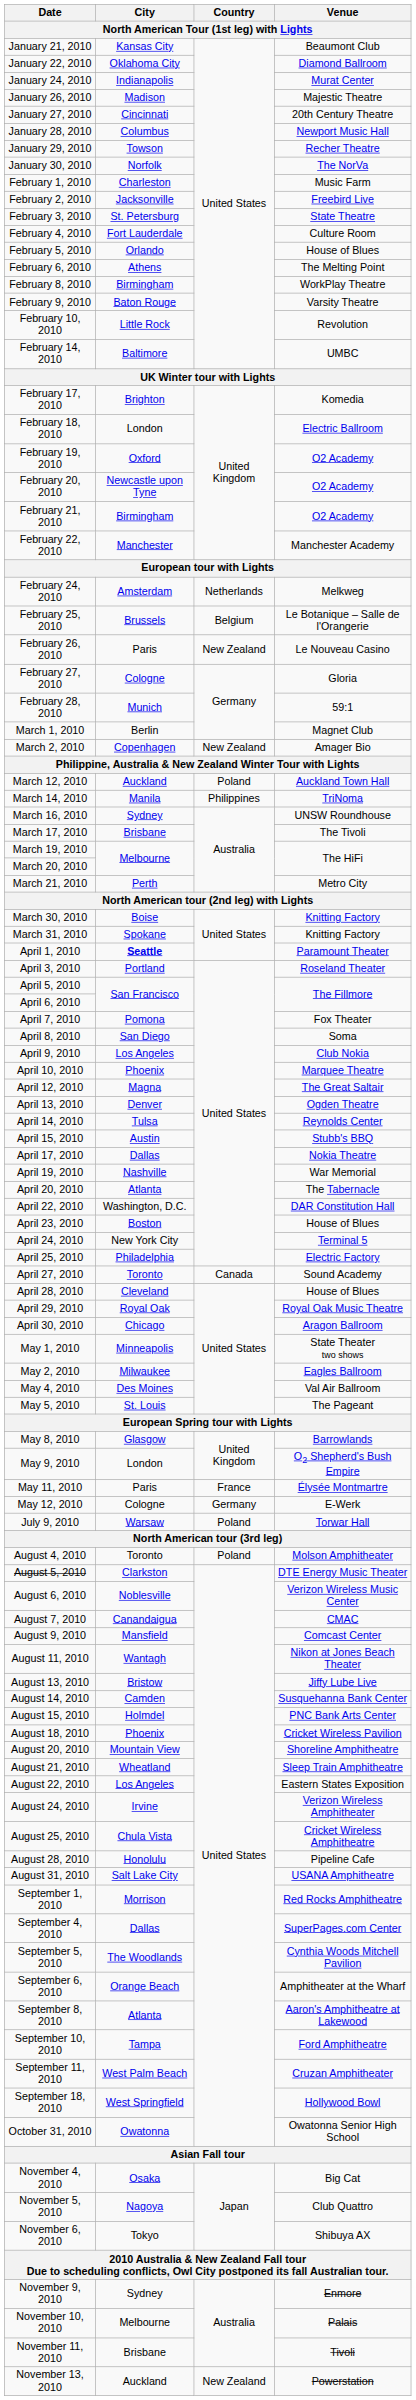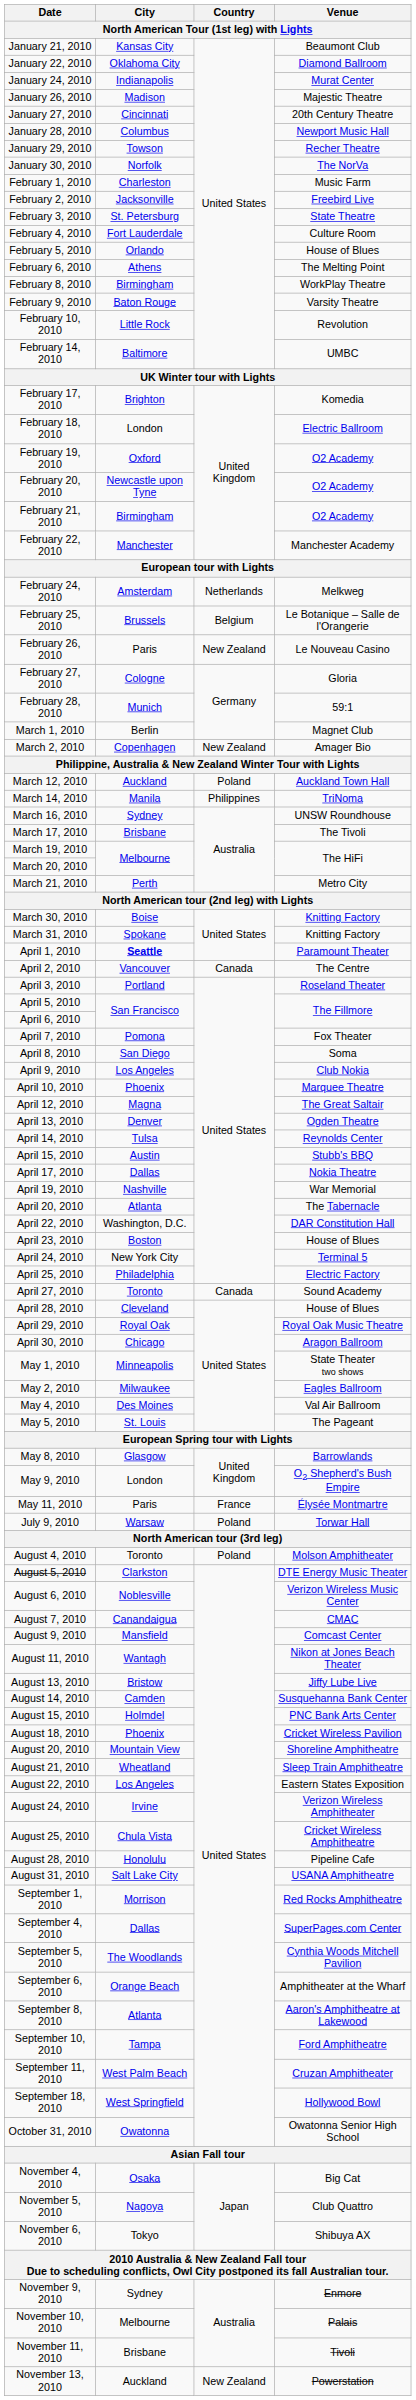+ row: April 2, 2010 | Vancouver | Canada | The Centre
- row: May 12, 2010 | Cologne | Germany | E-Werk
